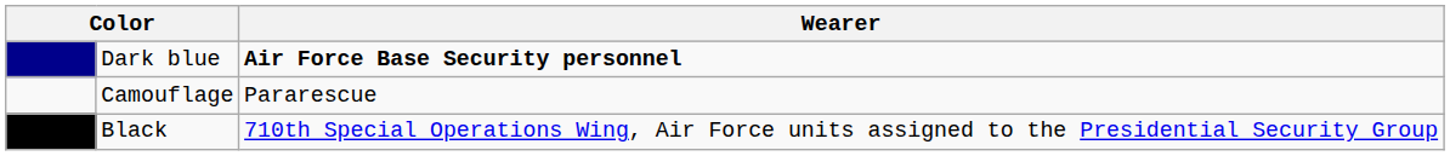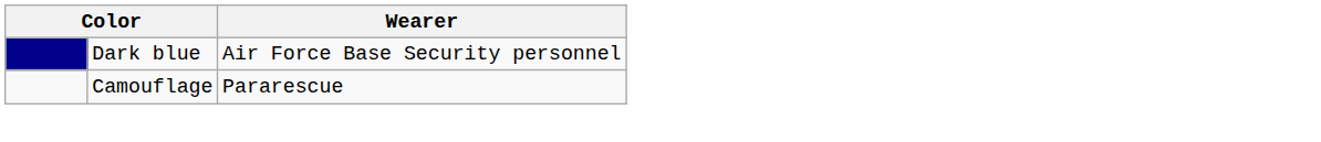Dark blue | Wearer: bold -> normal
- row: Black | 710th Special Operations Wing, Air Force units assigned to the Presidential Security Group
